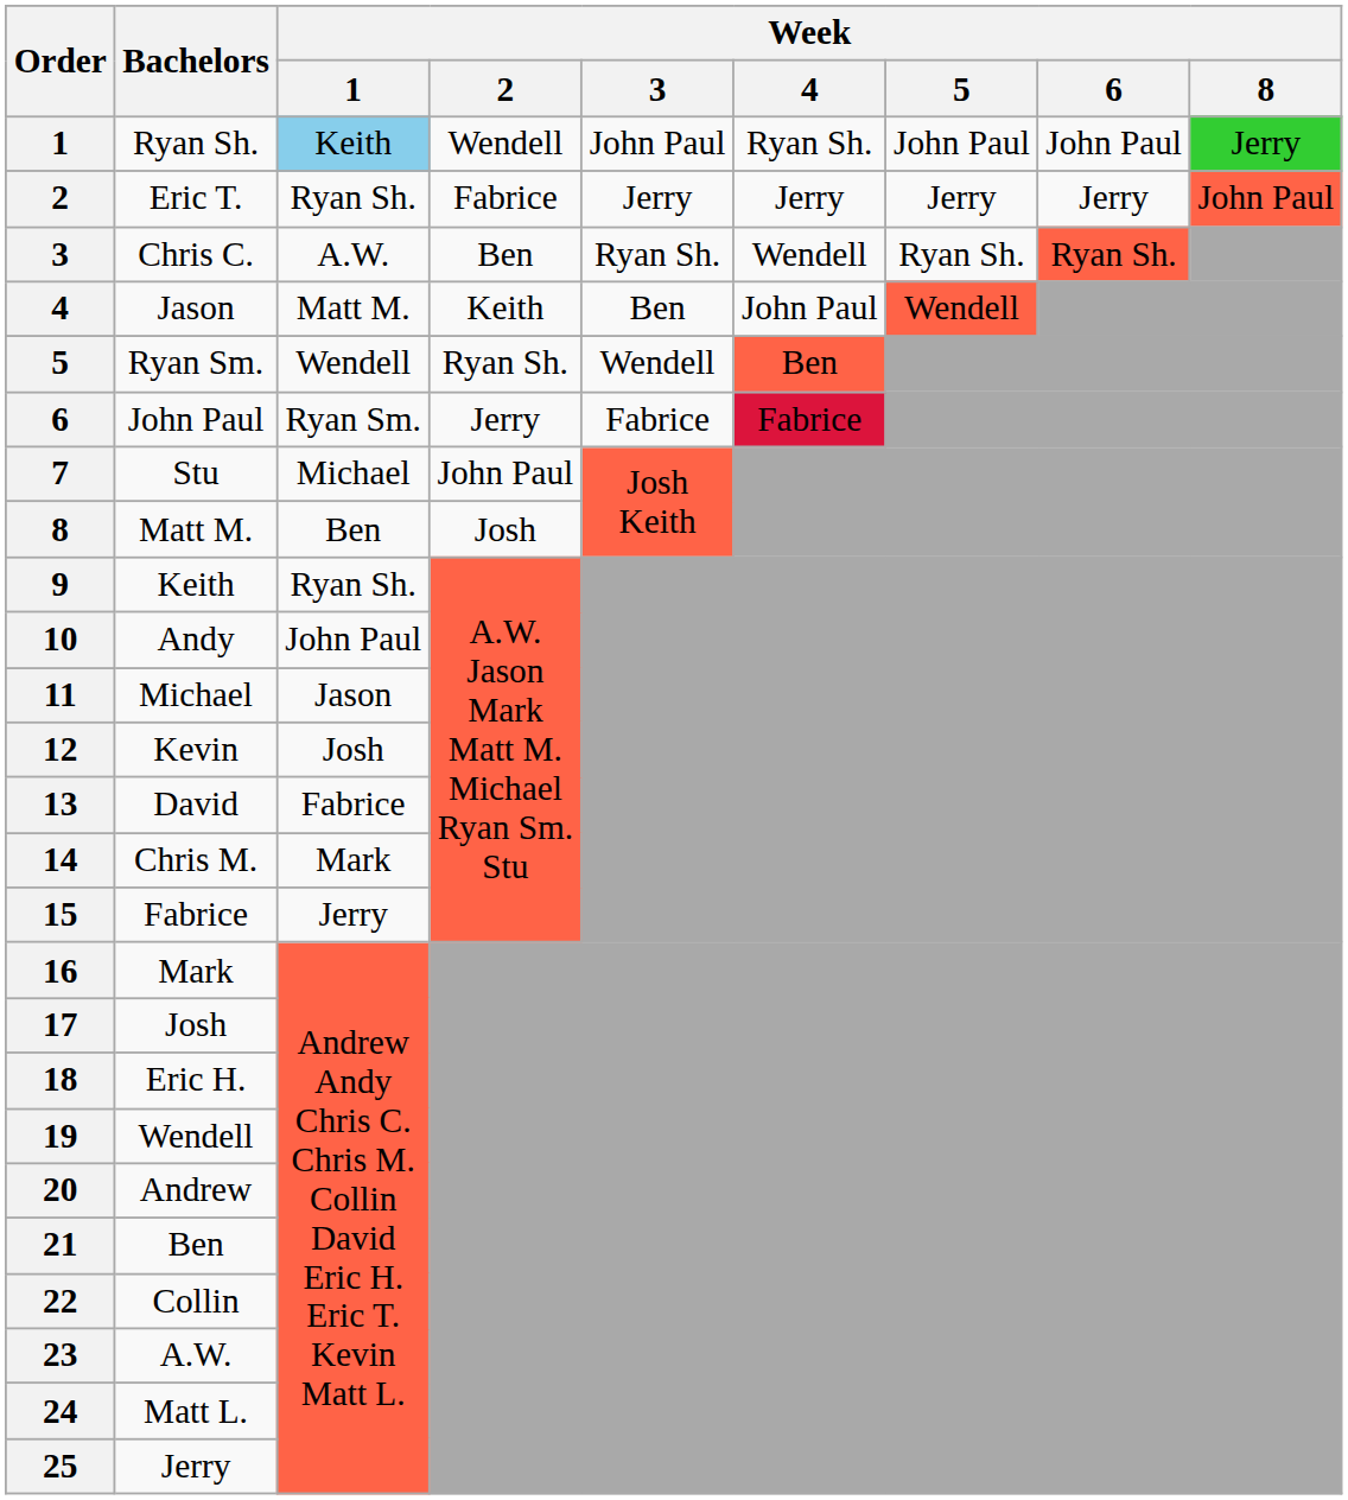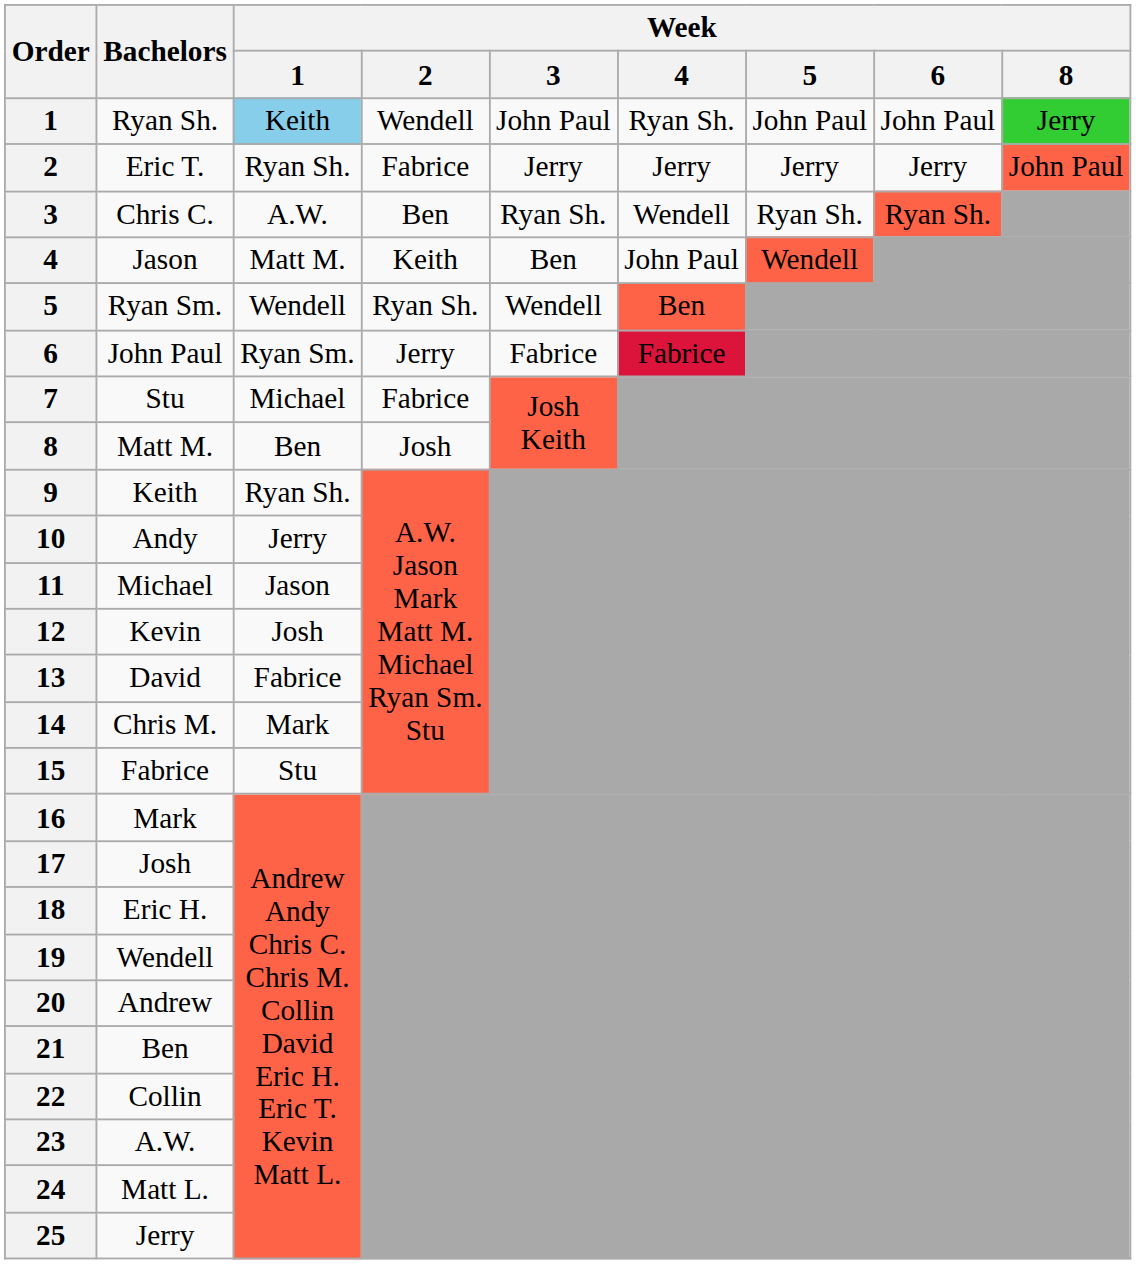7 | Week / 2: John Paul -> Fabrice
10 | Week / 1: John Paul -> Jerry
15 | Week / 1: Jerry -> Stu
